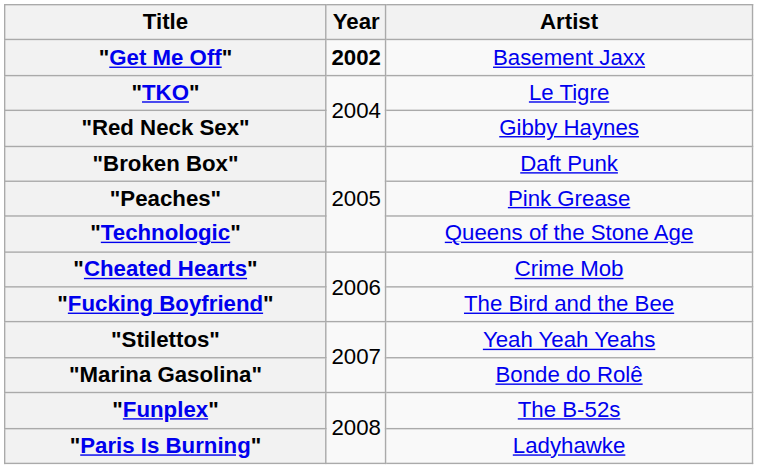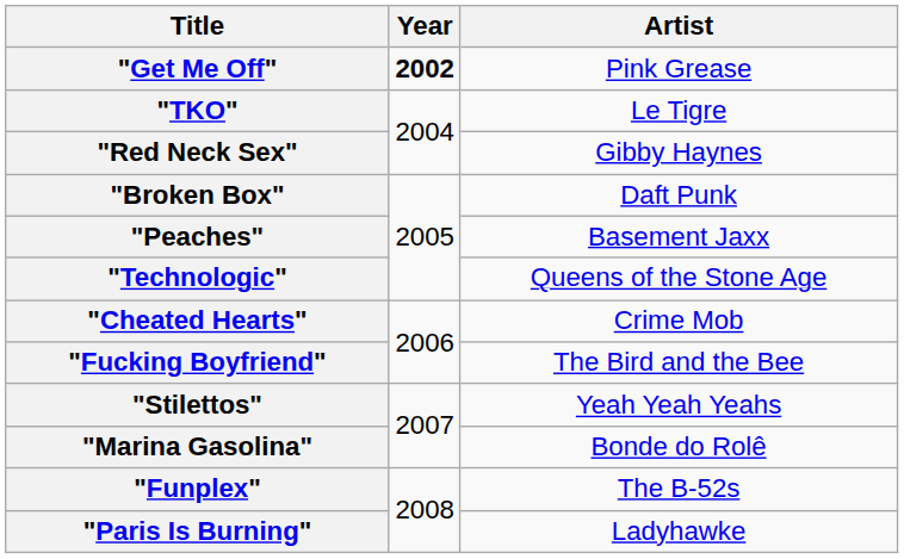"Get Me Off" | Artist: Basement Jaxx -> Pink Grease
"Peaches" | Artist: Pink Grease -> Basement Jaxx
